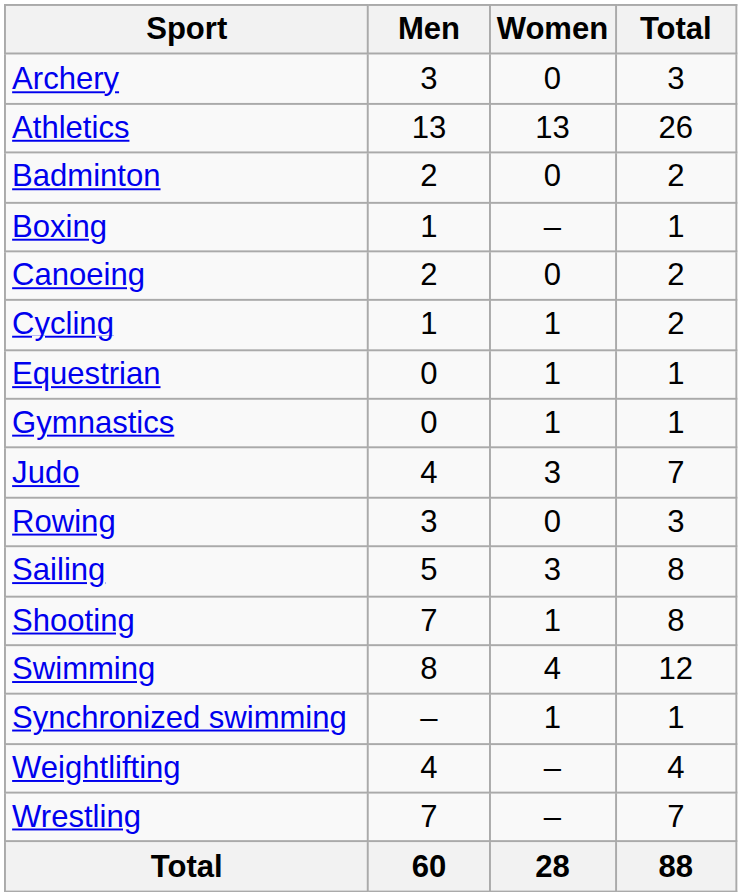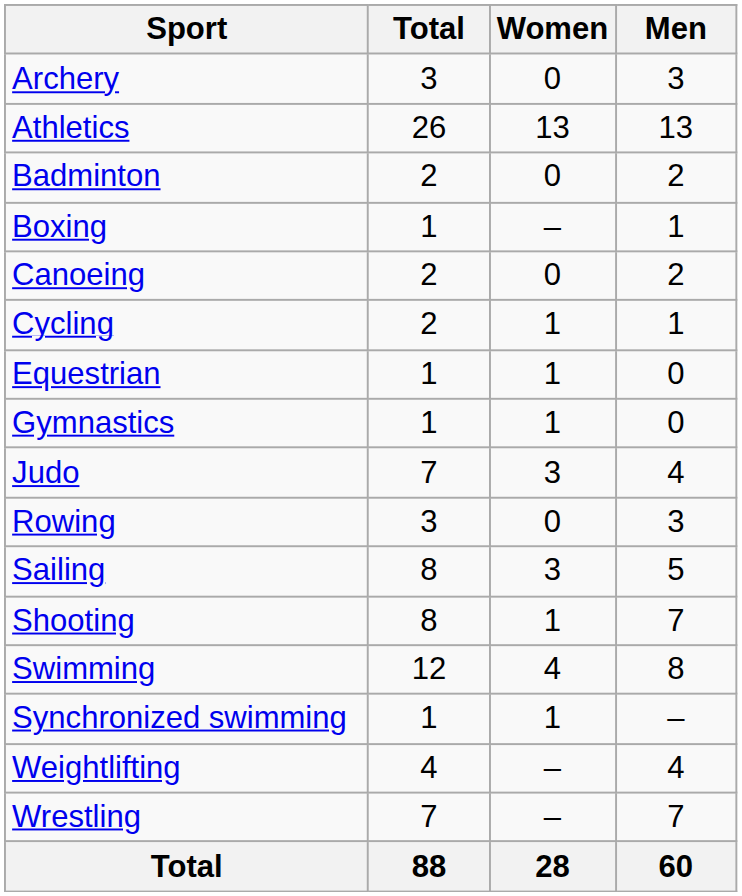columns swapped: Men <-> Total
